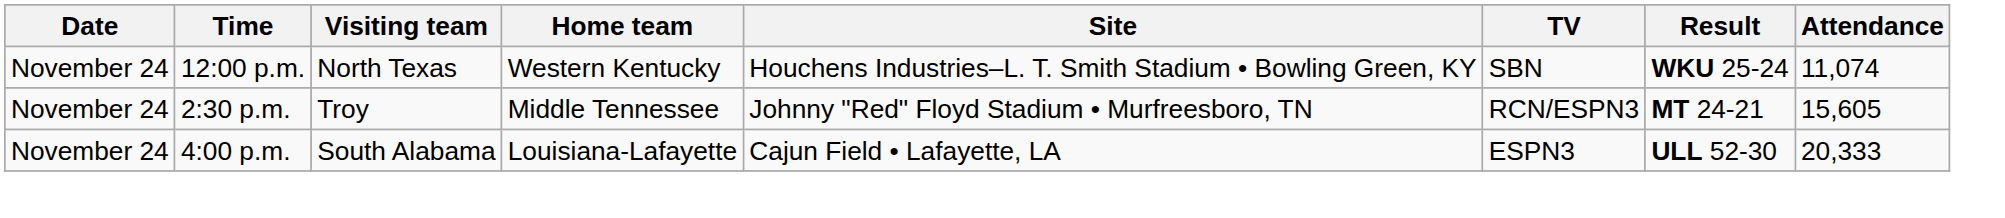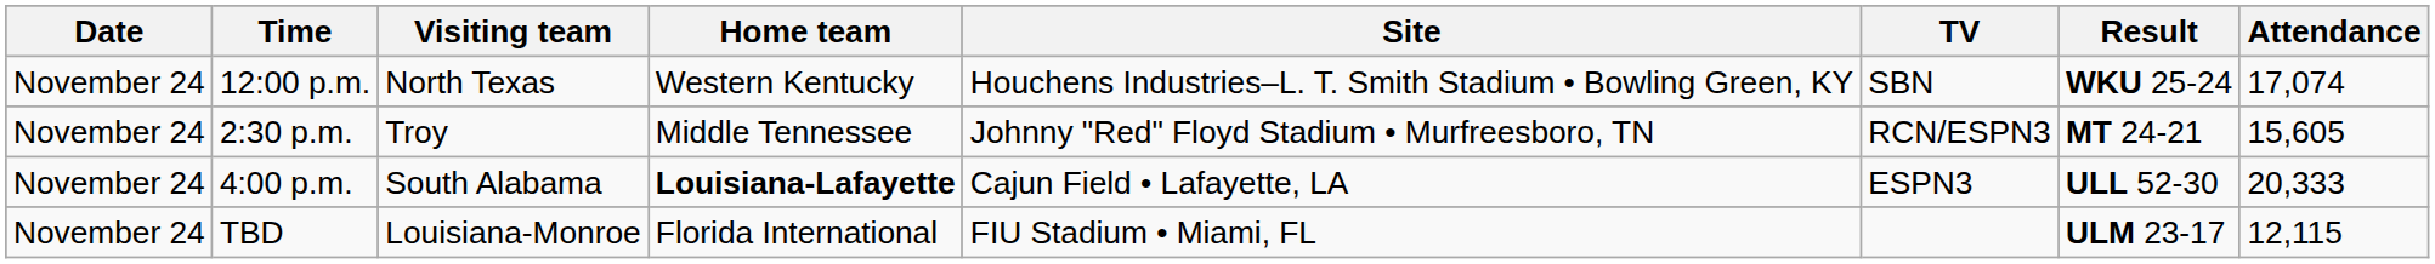12:00 p.m. | Attendance: 11,074 -> 17,074
4:00 p.m. | Home team: normal -> bold
+ row: November 24 | TBD | Louisiana-Monroe | Florida International | FIU Stadium • Miami, FL | ULM 23-17 | 12,115
